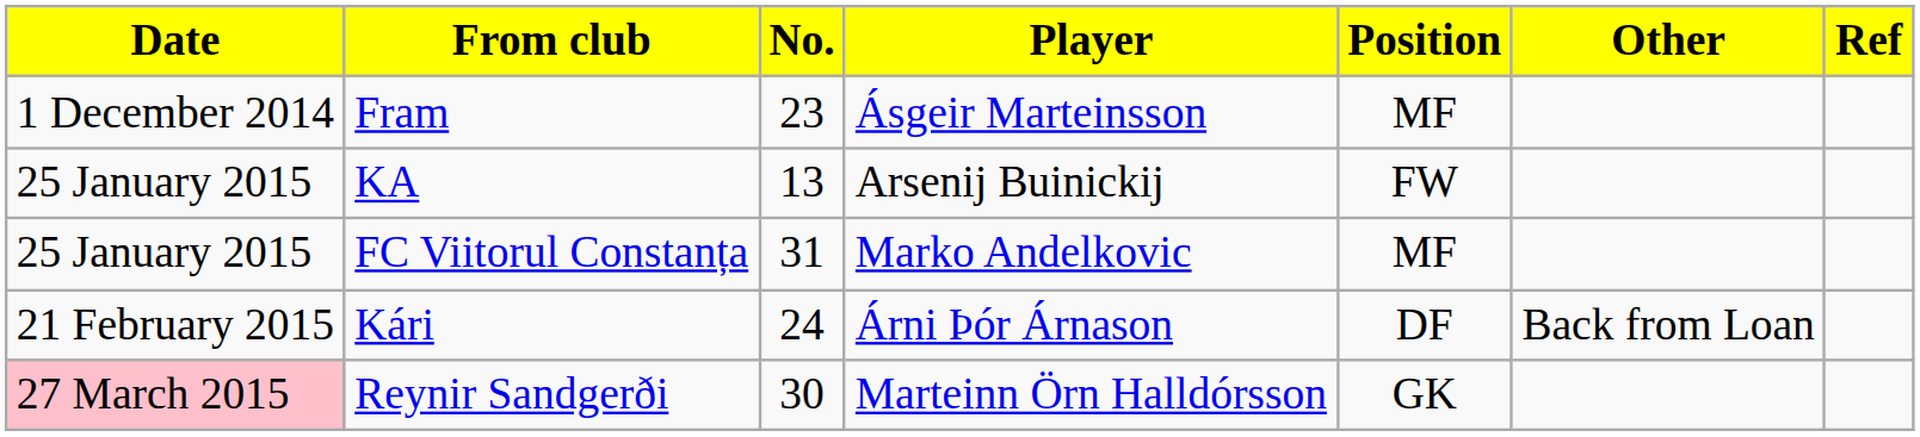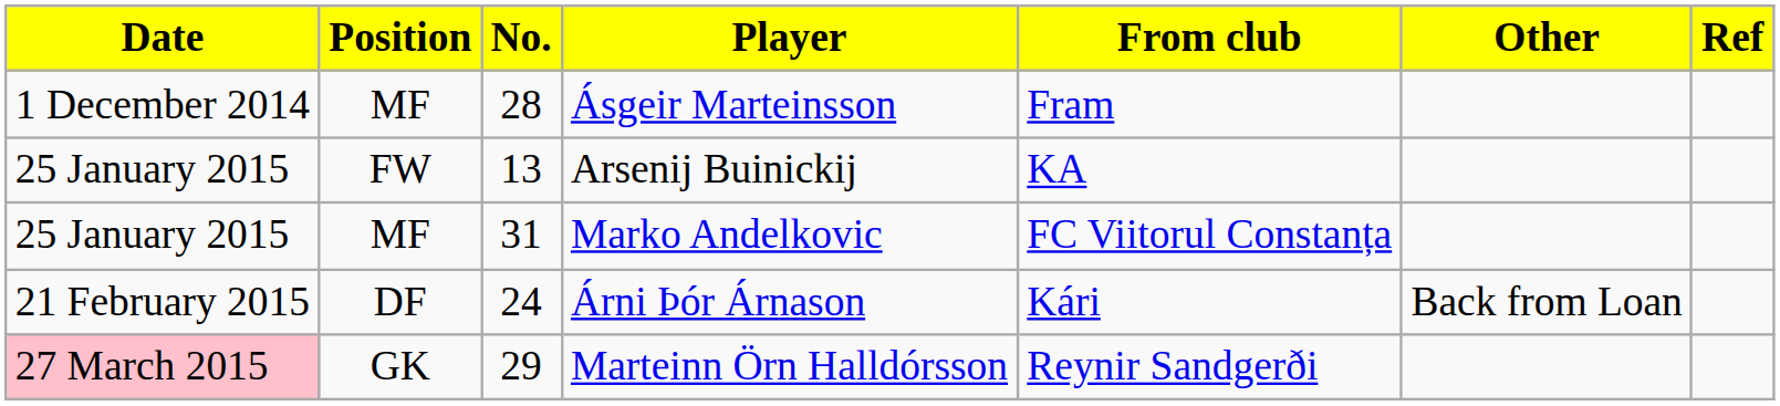columns swapped: Position <-> From club
Ásgeir Marteinsson | No.: 23 -> 28
Marteinn Örn Halldórsson | No.: 30 -> 29
